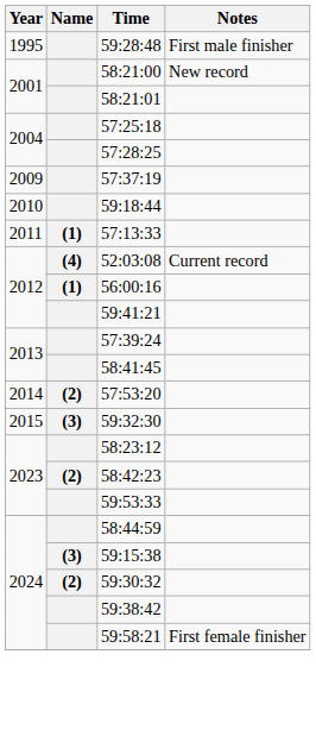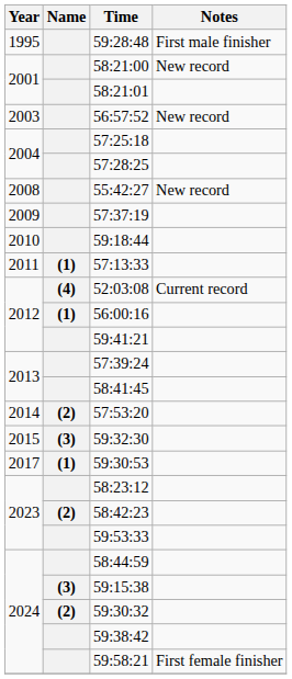+ row: 2003 | 56:57:52 | New record
+ row: 2008 | 55:42:27 | New record
+ row: 2017 | (1) | 59:30:53
